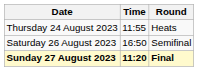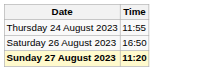- column: Round | Heats | Semifinal | Final
